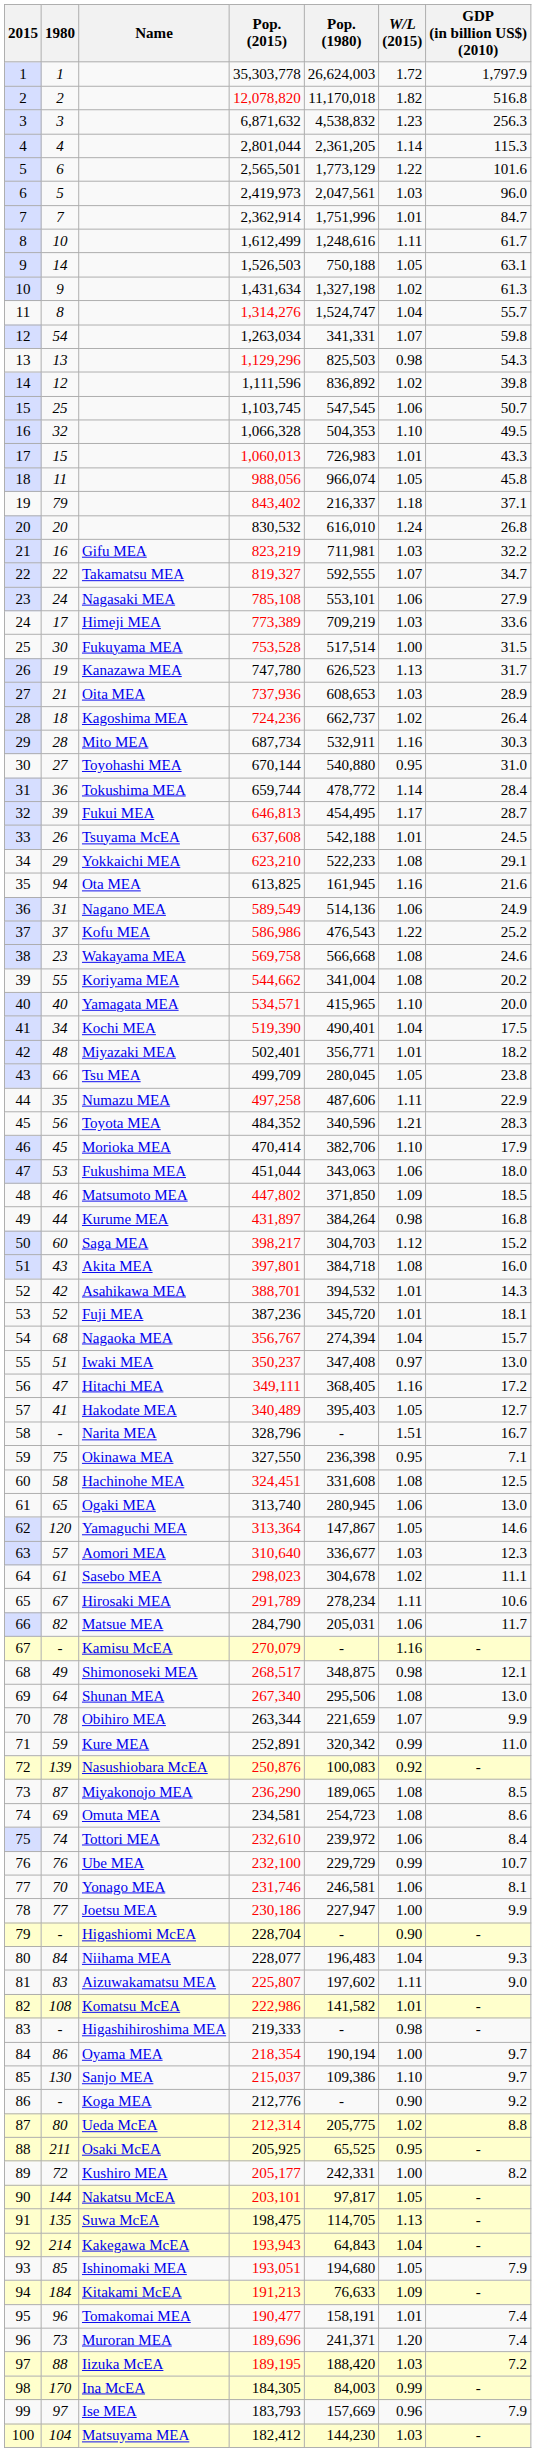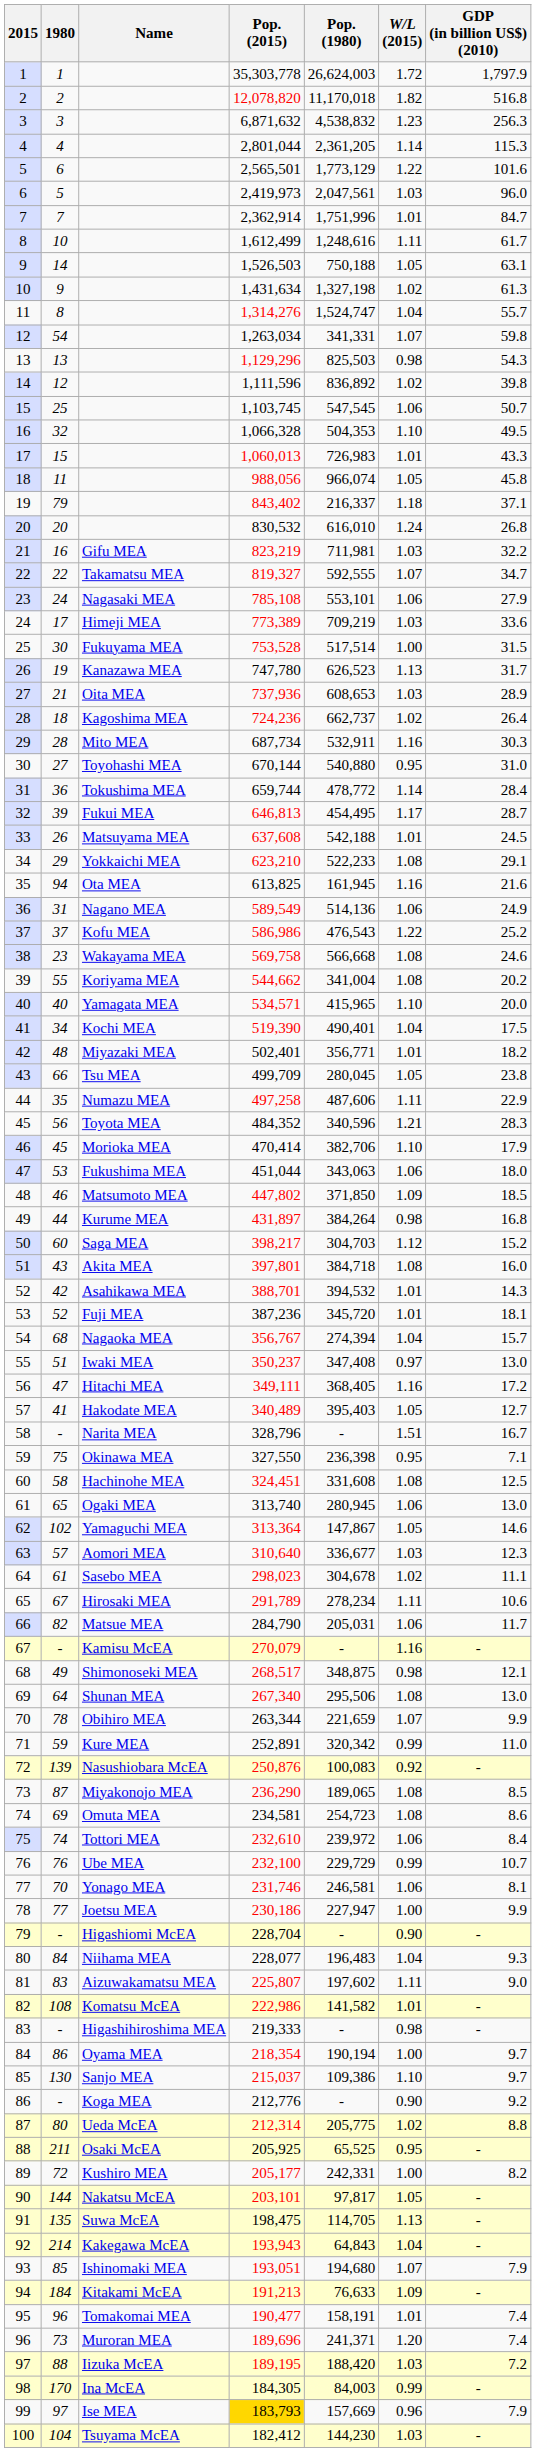33 | Name: Tsuyama McEA -> Matsuyama MEA
62 | 1980: 120 -> 102
93 | W/L (2015): 1.05 -> 1.07
99 | Pop. (2015): no background -> gold background
100 | Name: Matsuyama MEA -> Tsuyama McEA
